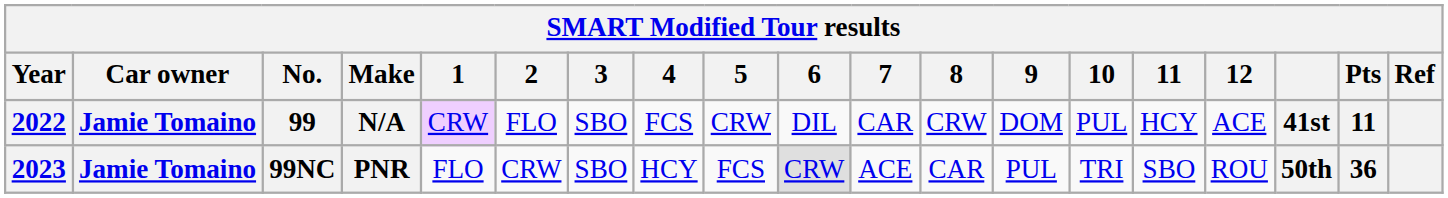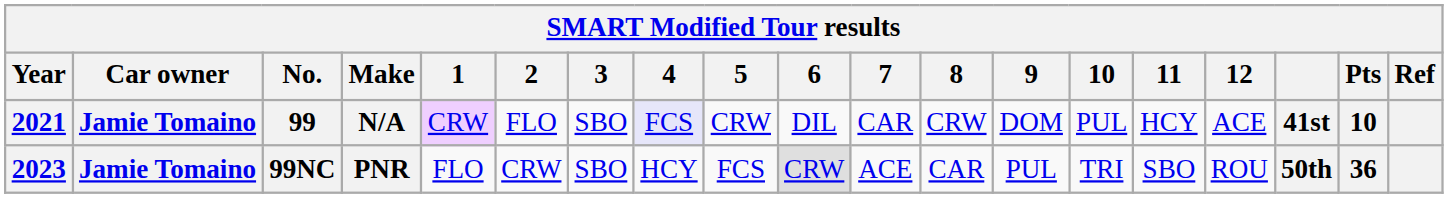99 | Year: 2022 -> 2021
99 | 4: no background -> lavender background
99 | Pts: 11 -> 10
